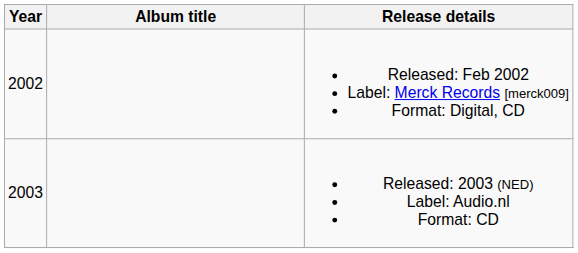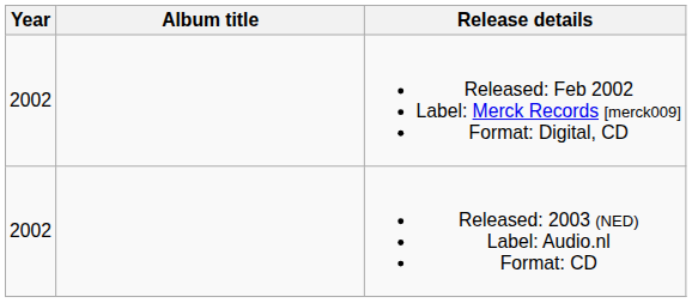Released: 2003 (NED) Label: Audio.nl Format: CD | Year: 2003 -> 2002
